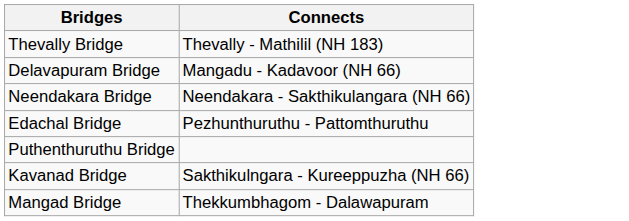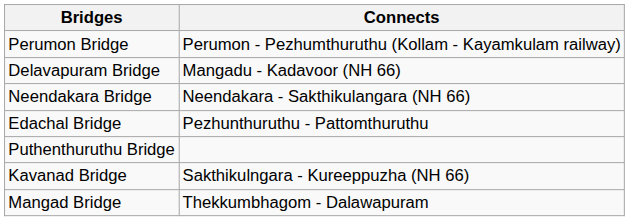- row: Thevally Bridge | Thevally - Mathilil (NH 183)
+ row: Perumon Bridge | Perumon - Pezhumthuruthu (Kollam - Kayamkulam railway)
